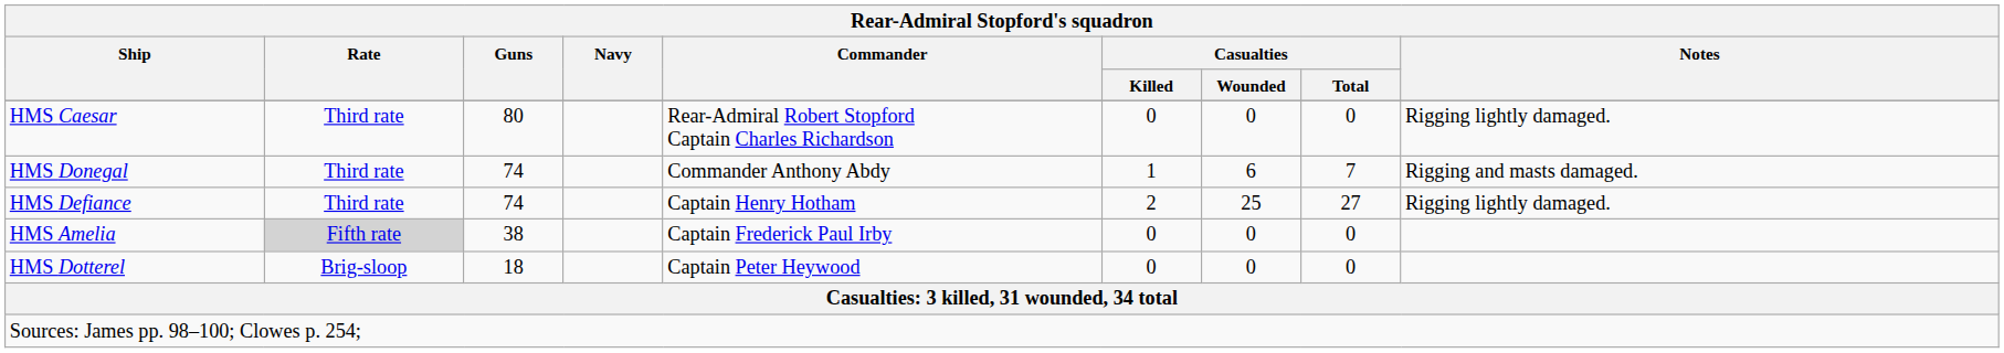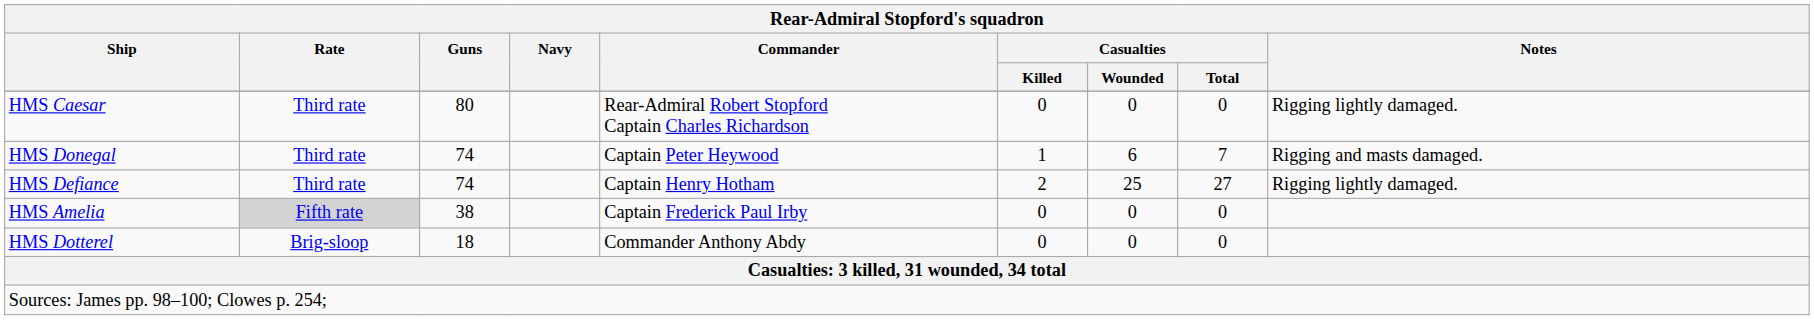HMS Donegal | Commander: Commander Anthony Abdy -> Captain Peter Heywood
HMS Dotterel | Commander: Captain Peter Heywood -> Commander Anthony Abdy
